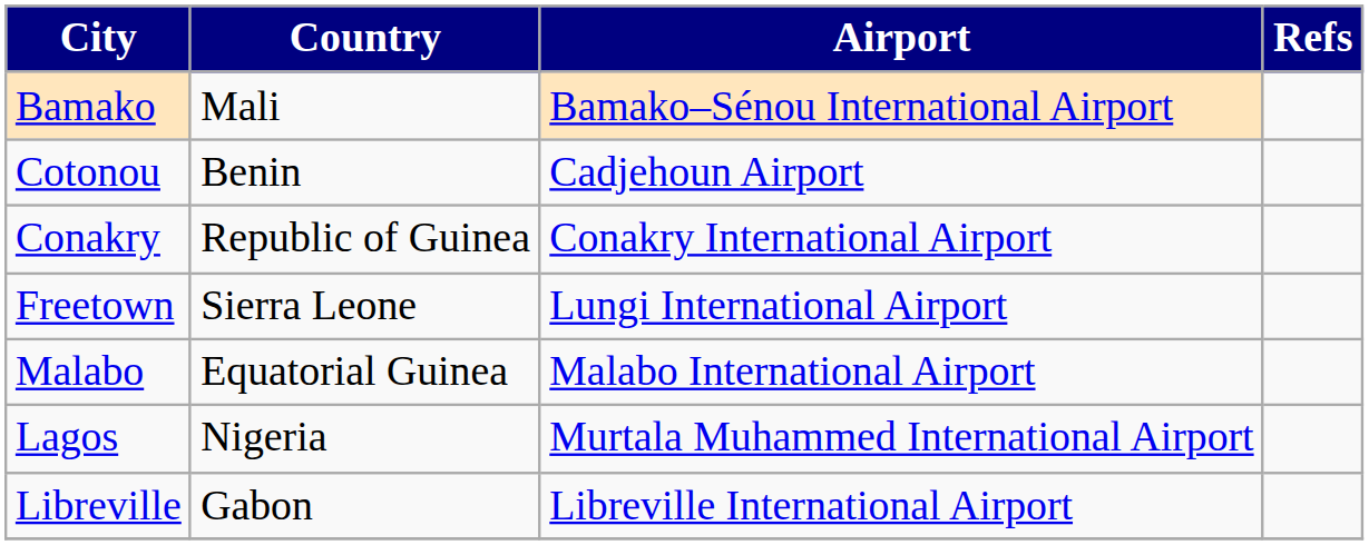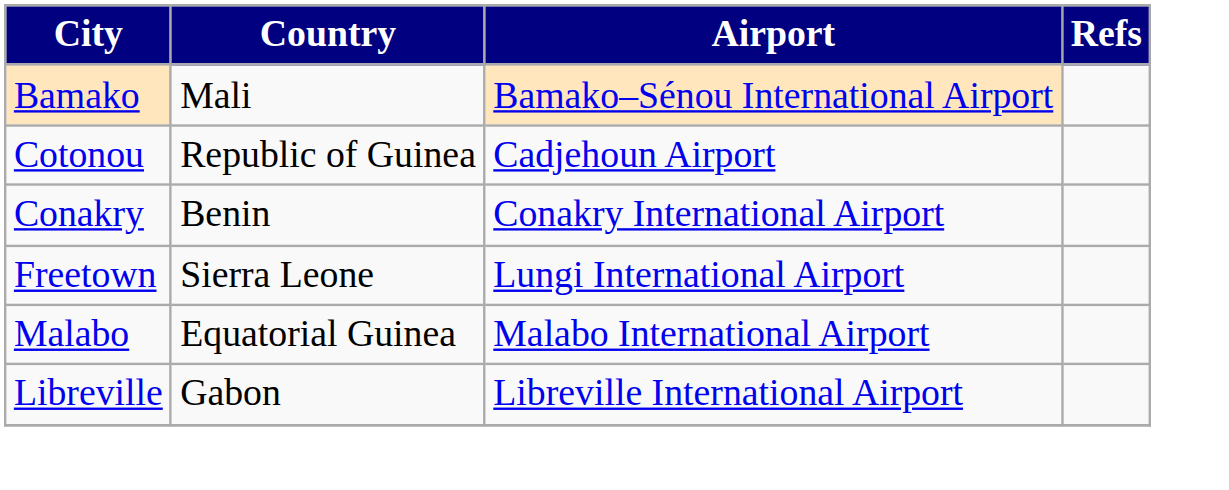Cotonou | Country: Benin -> Republic of Guinea
Conakry | Country: Republic of Guinea -> Benin
- row: Lagos | Nigeria | Murtala Muhammed International Airport
